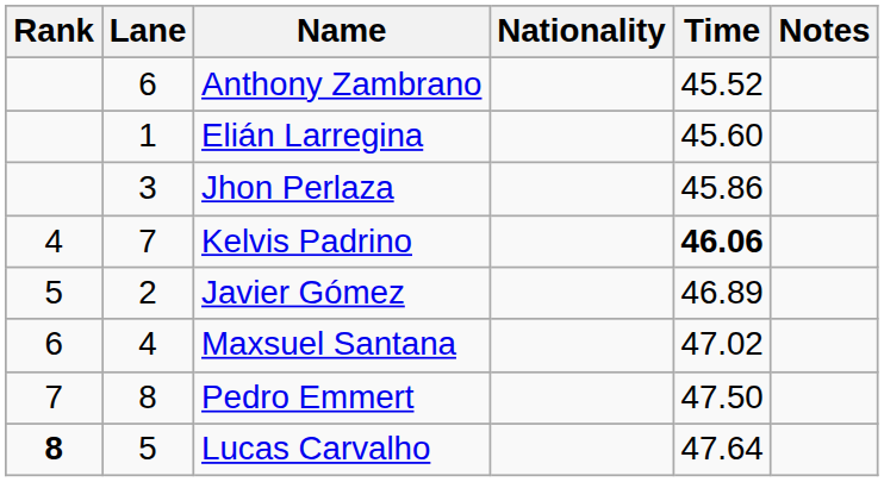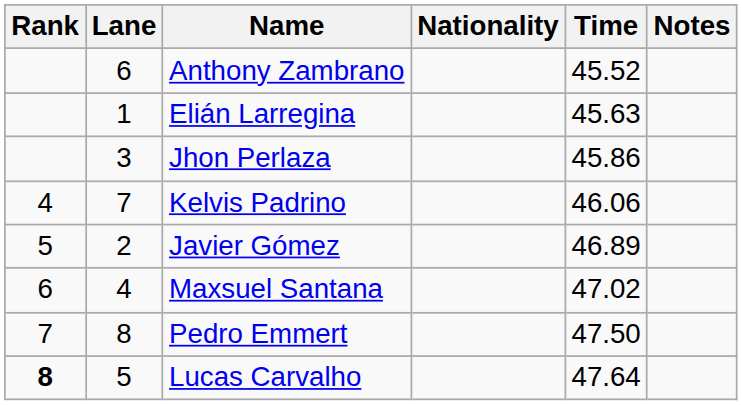Elián Larregina | Time: 45.60 -> 45.63
Kelvis Padrino | Time: bold -> normal
